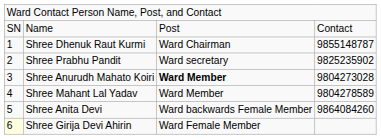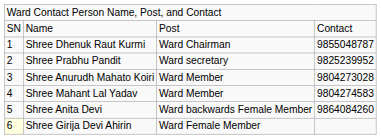Shree Dhenuk Raut Kurmi | column 4: 9855148787 -> 9855048787
Shree Prabhu Pandit | column 4: 9825235902 -> 9825239952
Shree Anurudh Mahato Koiri | column 3: bold -> normal
Shree Mahant Lal Yadav | column 4: 9804278589 -> 9804274583
